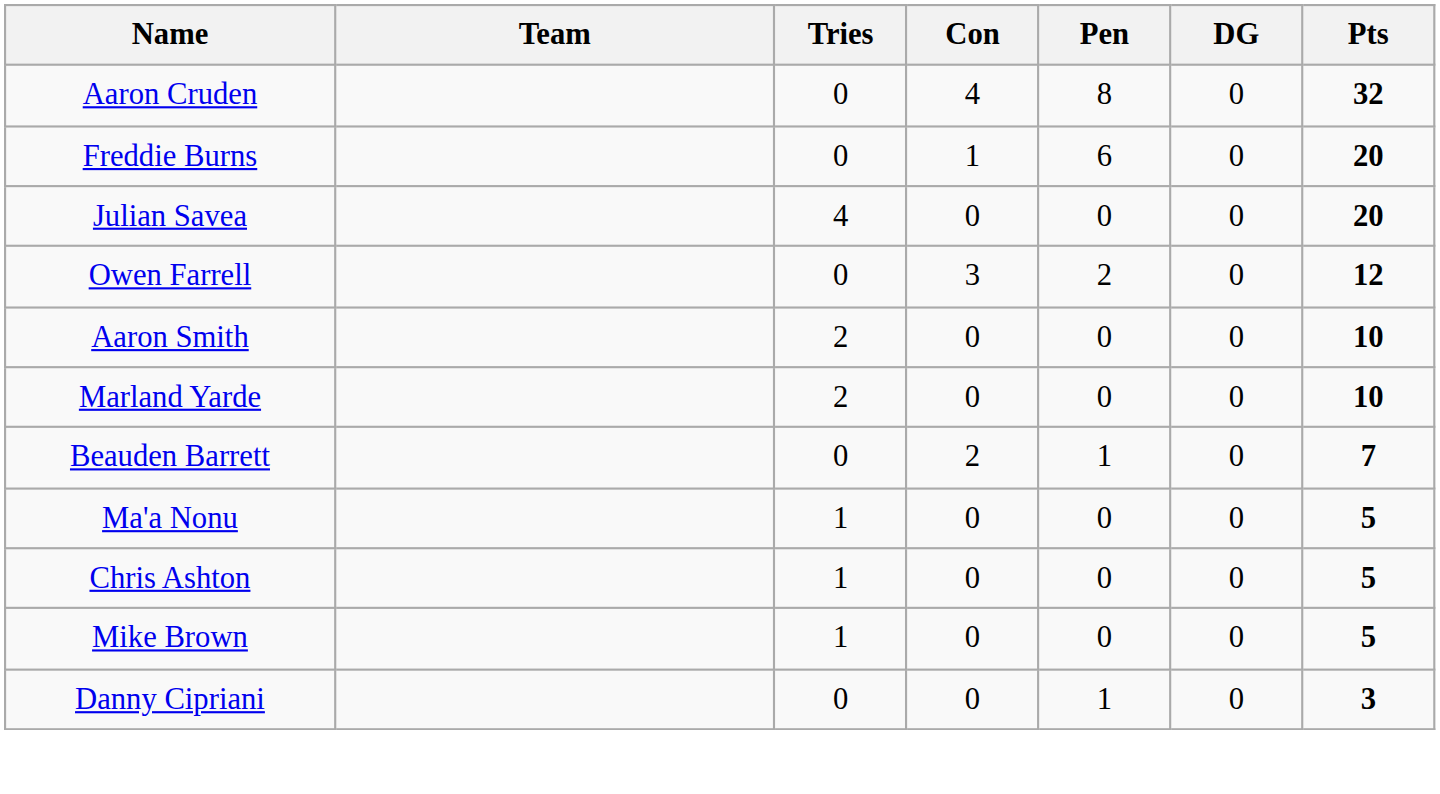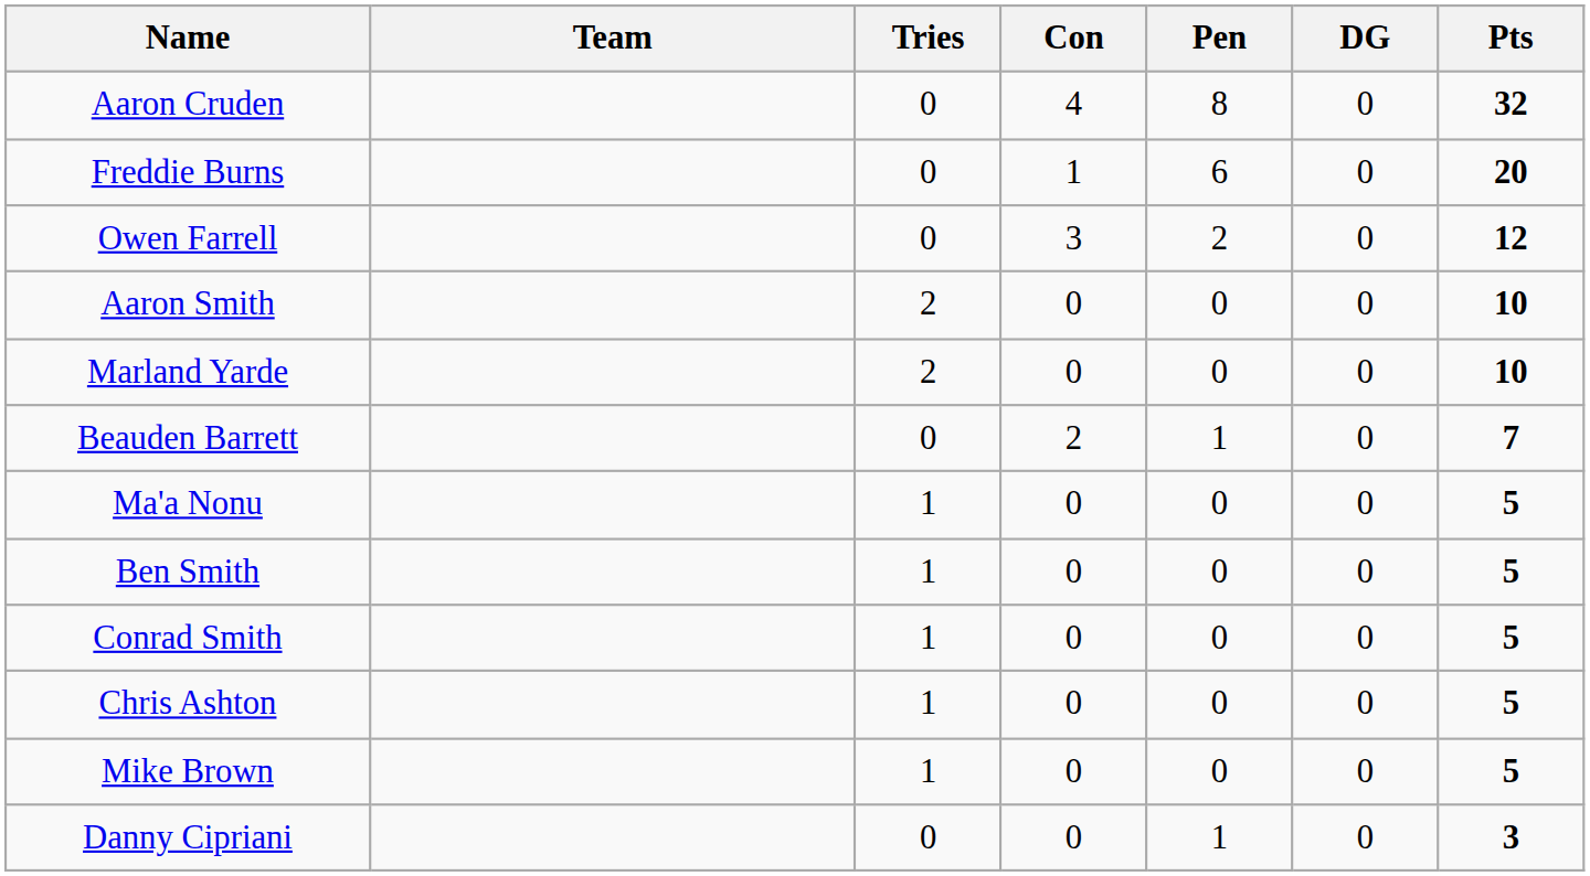- row: Julian Savea | 4 | 0 | 0 | 0 | 20
+ row: Ben Smith | 1 | 0 | 0 | 0 | 5
+ row: Conrad Smith | 1 | 0 | 0 | 0 | 5
